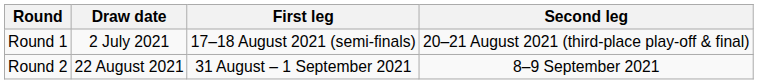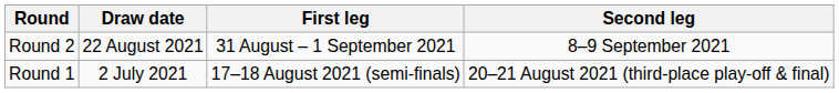rows swapped: Round 1 <-> Round 2
